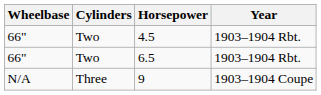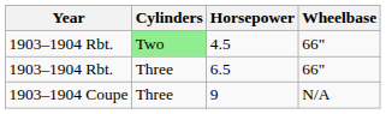columns swapped: Year <-> Wheelbase
4.5 | Cylinders: no background -> lightgreen background
6.5 | Cylinders: Two -> Three
